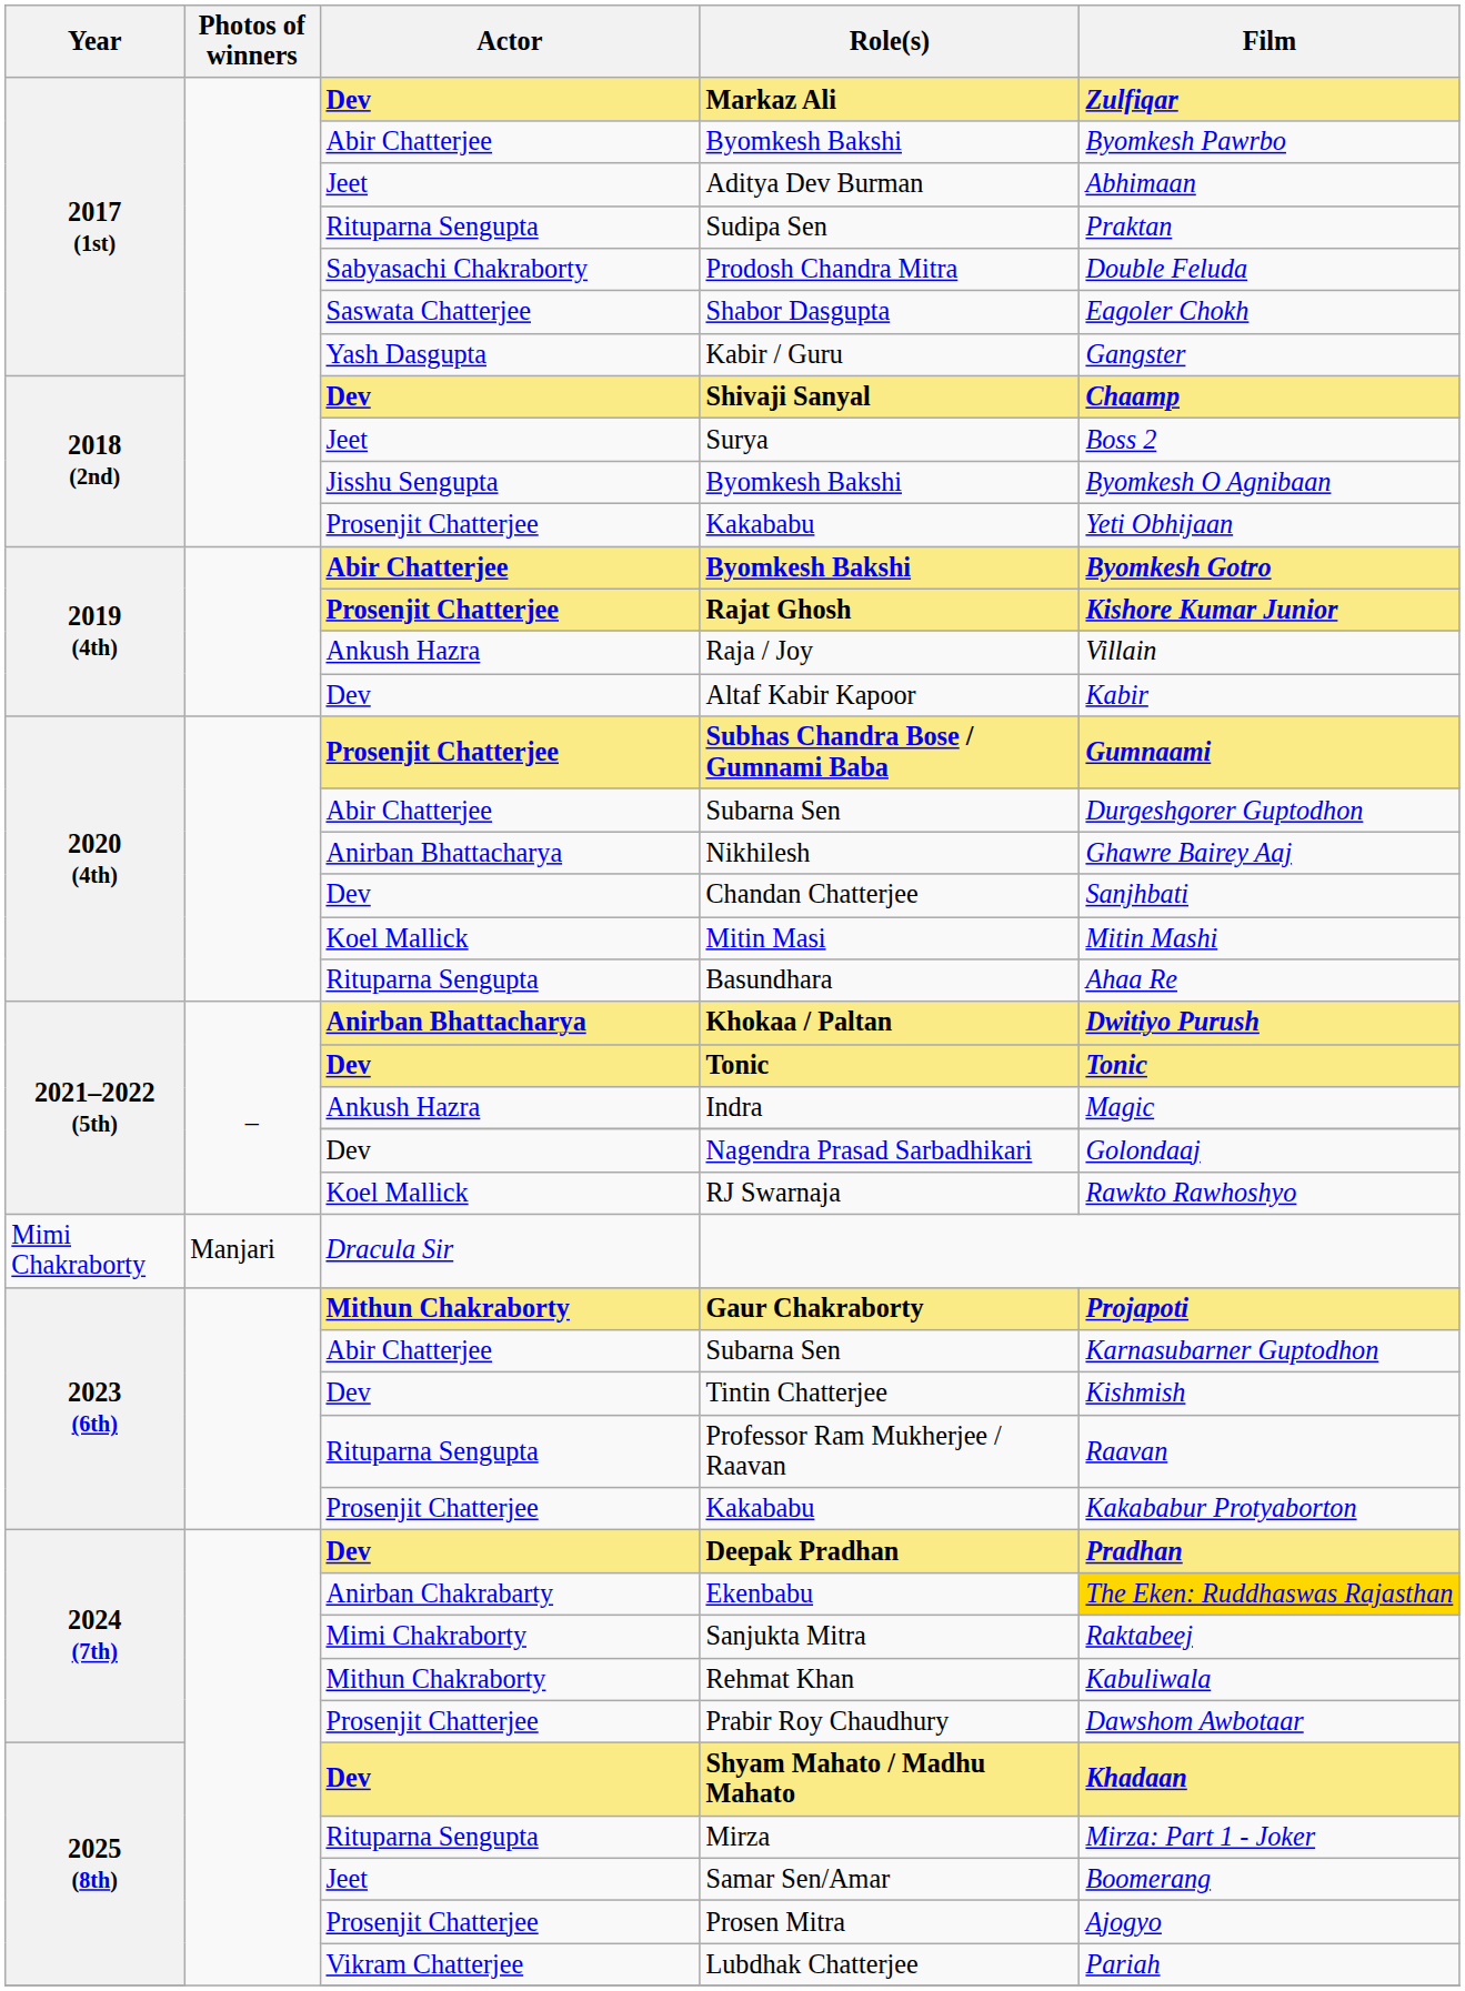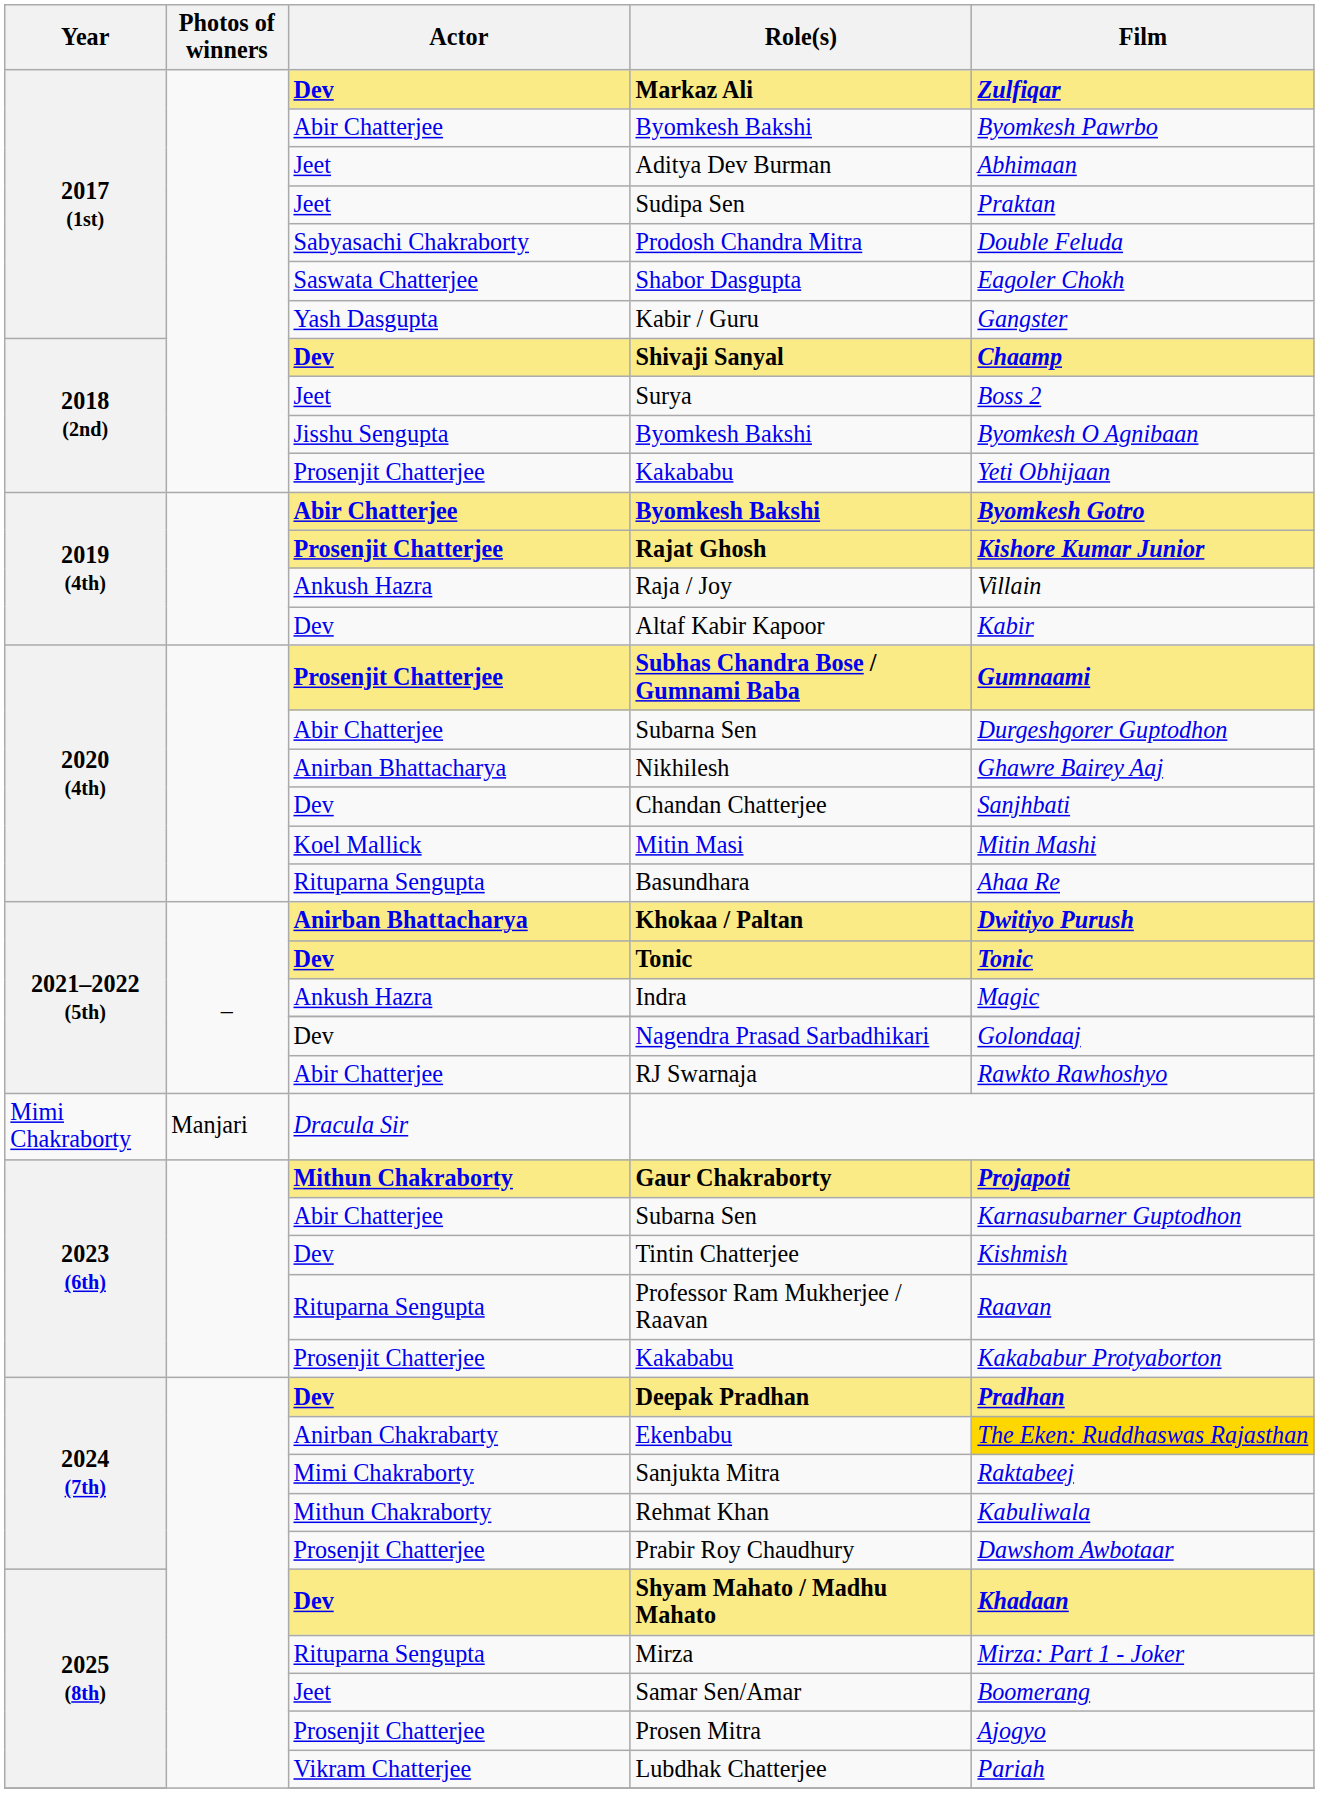Sudipa Sen | Actor: Rituparna Sengupta -> Jeet
RJ Swarnaja | Actor: Koel Mallick -> Abir Chatterjee
